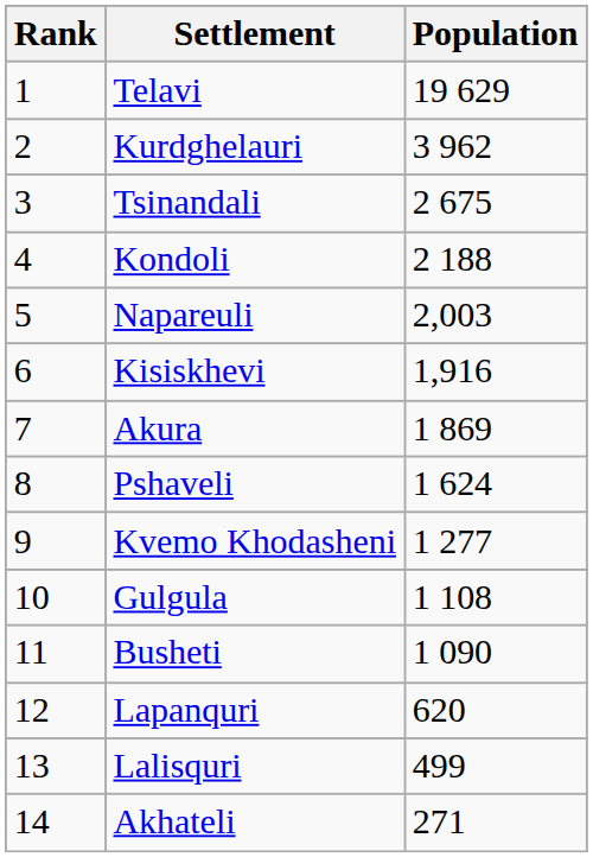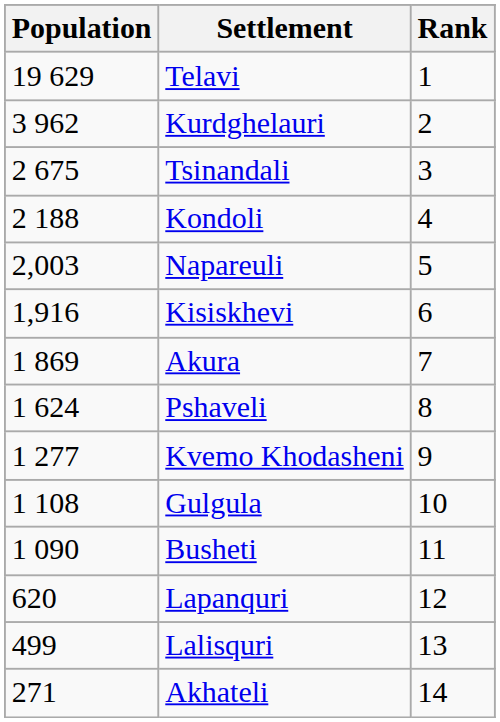columns swapped: Rank <-> Population
